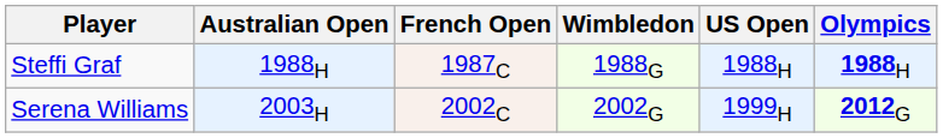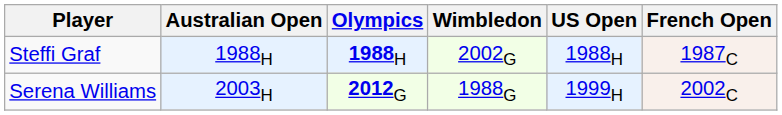columns swapped: French Open <-> Olympics
Steffi Graf | Wimbledon: 1988G -> 2002G
Serena Williams | Wimbledon: 2002G -> 1988G
